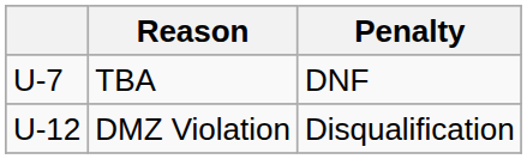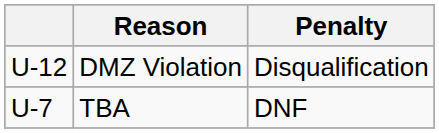rows swapped: TBA <-> DMZ Violation
